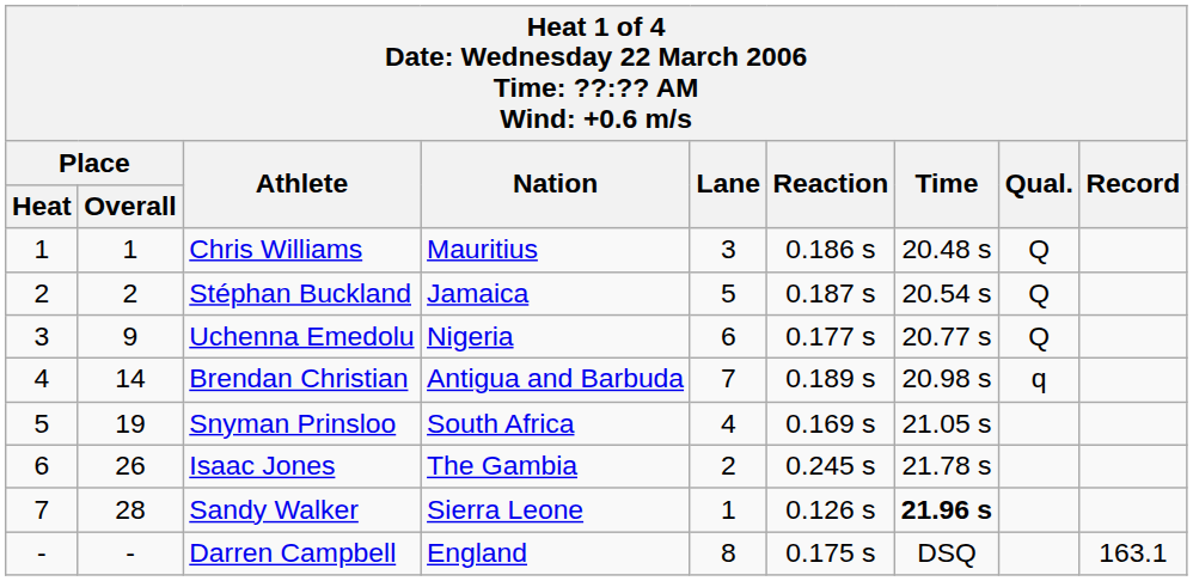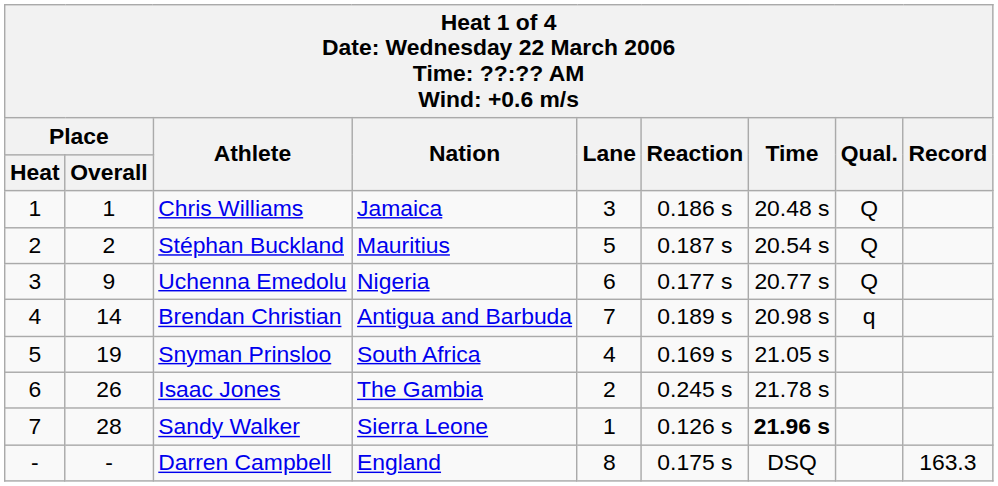Chris Williams | Nation: Mauritius -> Jamaica
Stéphan Buckland | Nation: Jamaica -> Mauritius
Darren Campbell | Record: 163.1 -> 163.3
